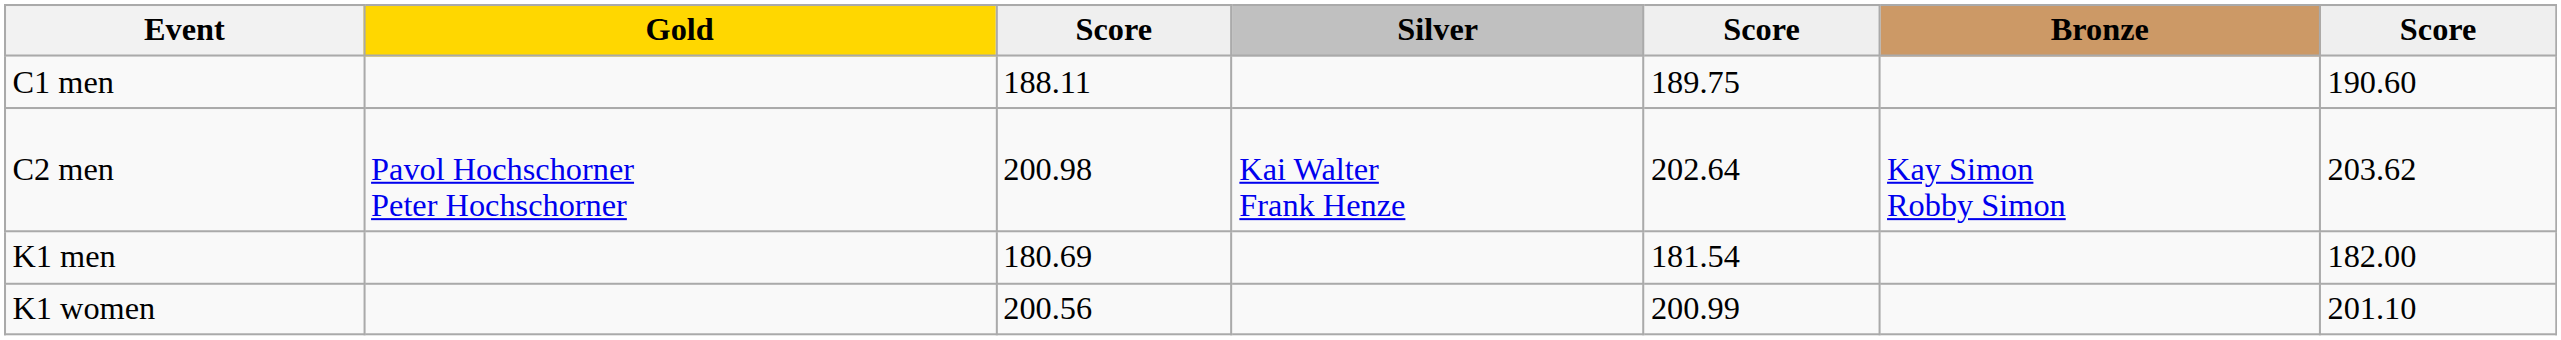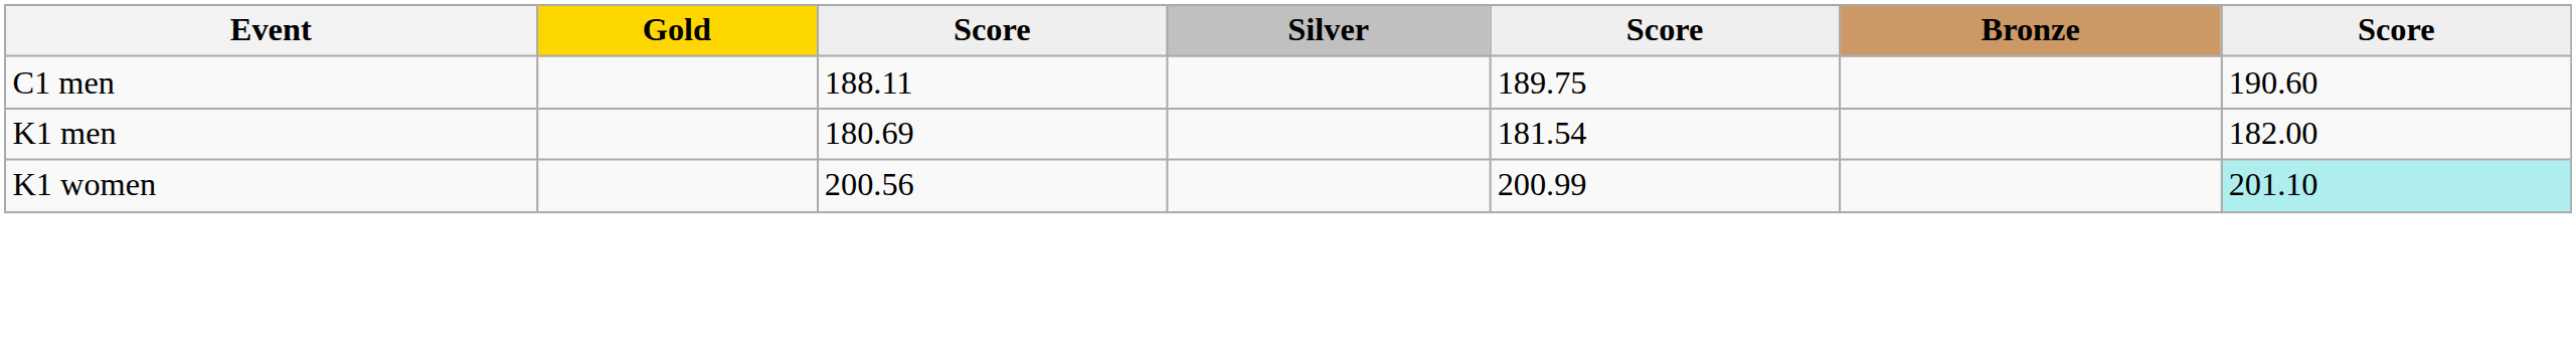- row: C2 men | Pavol Hochschorner Peter Hochschorner | 200.98 | Kai Walter Frank Henze | 202.64 | Kay Simon Robby Simon | 203.62
K1 women | column 7: no background -> paleturquoise background
